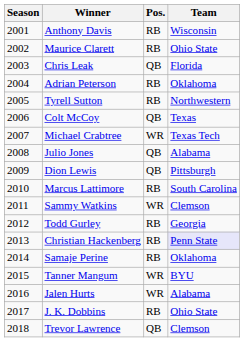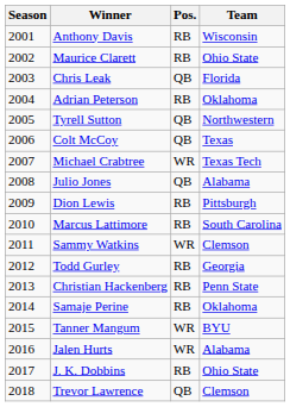Tyrell Sutton | Pos.: RB -> QB
Dion Lewis | Pos.: QB -> RB
Christian Hackenberg | Team: lavender background -> no background
